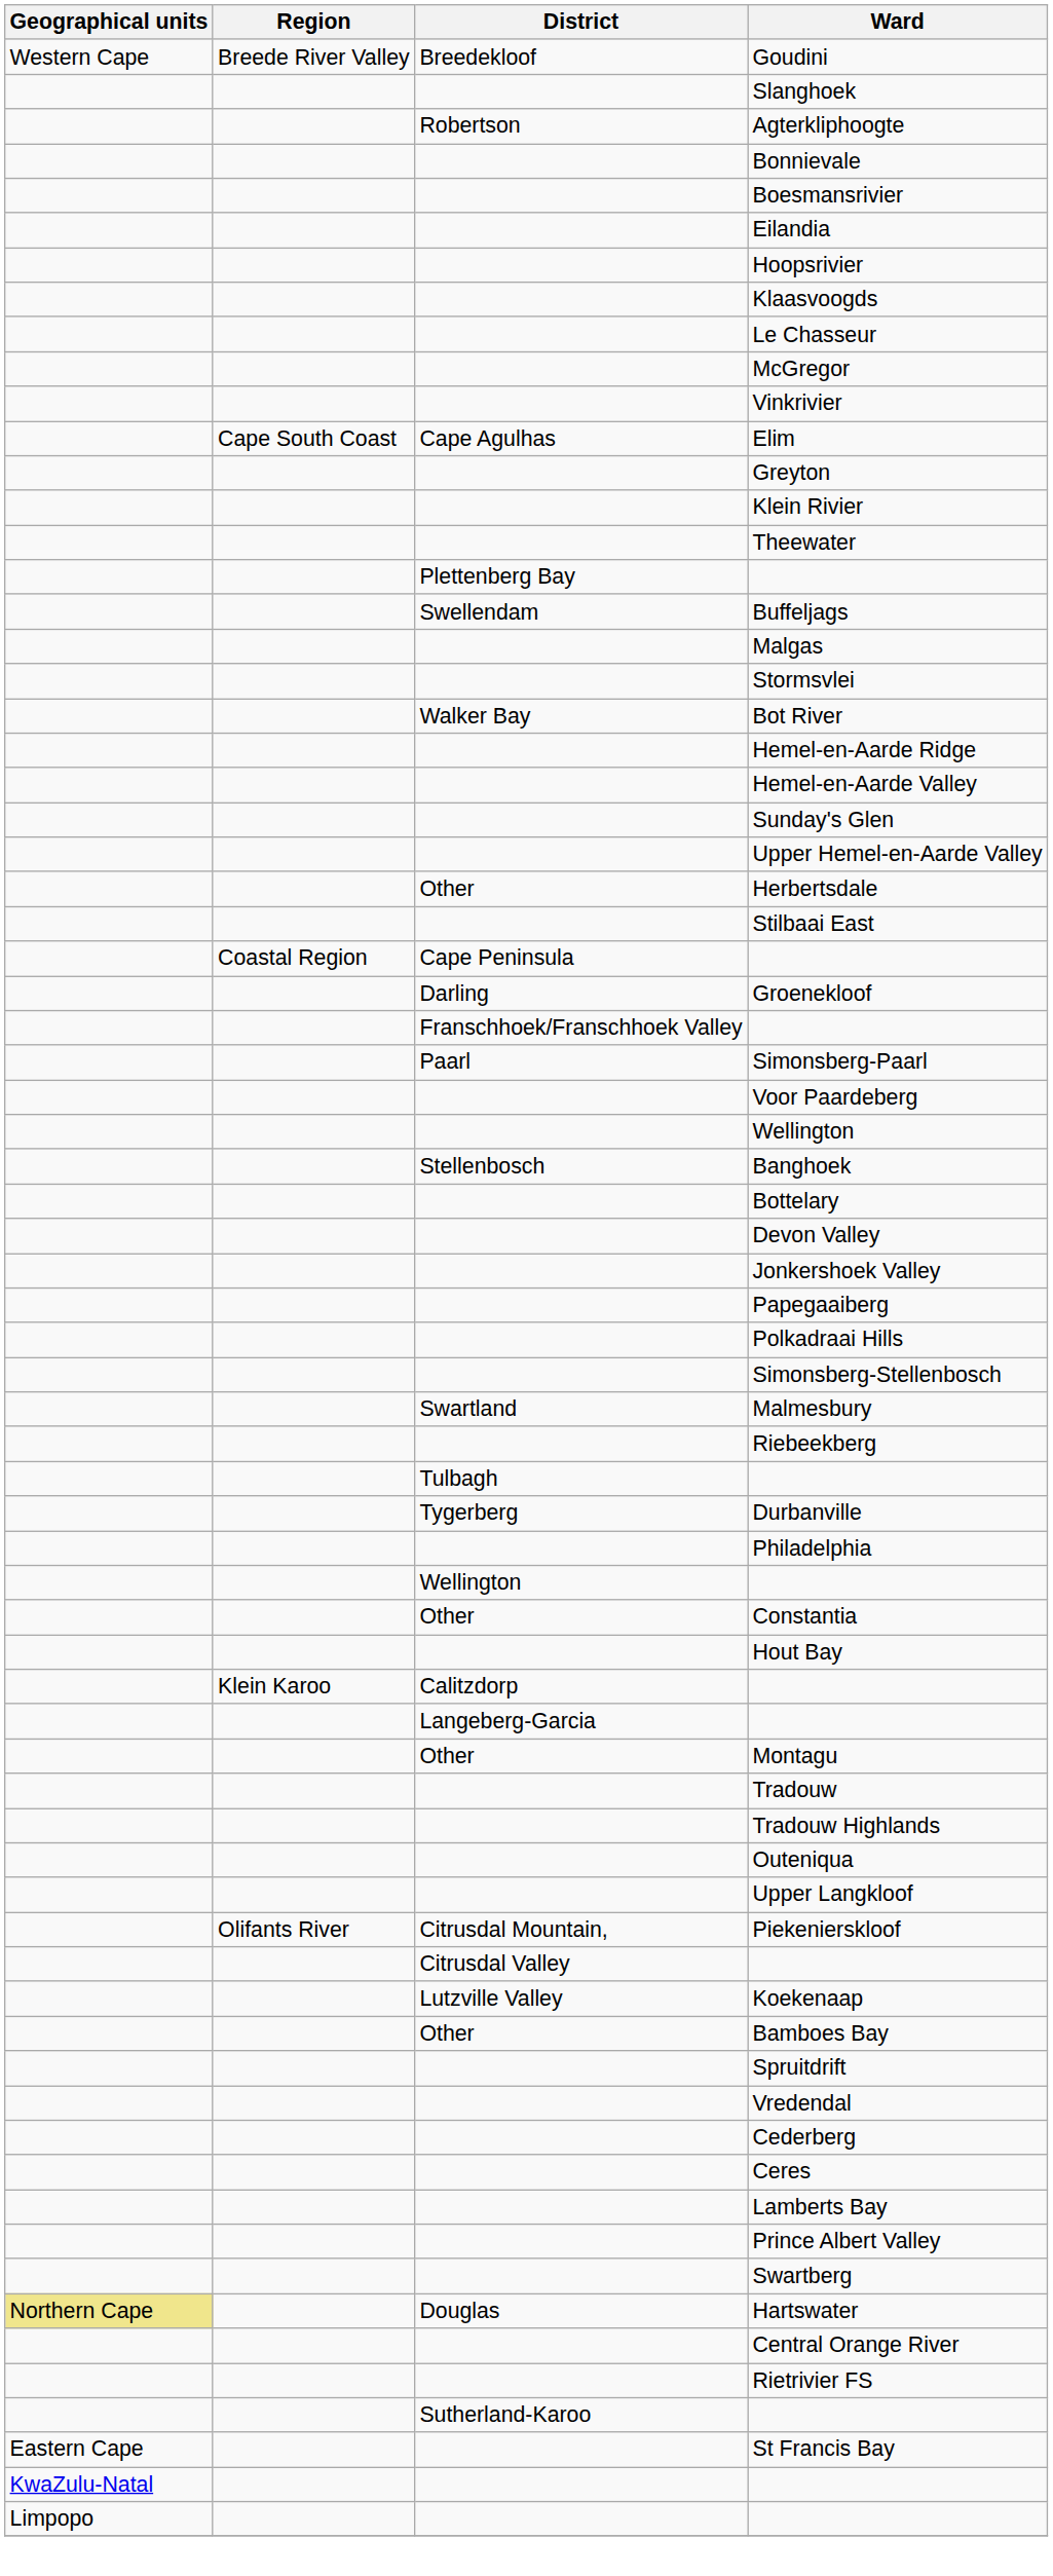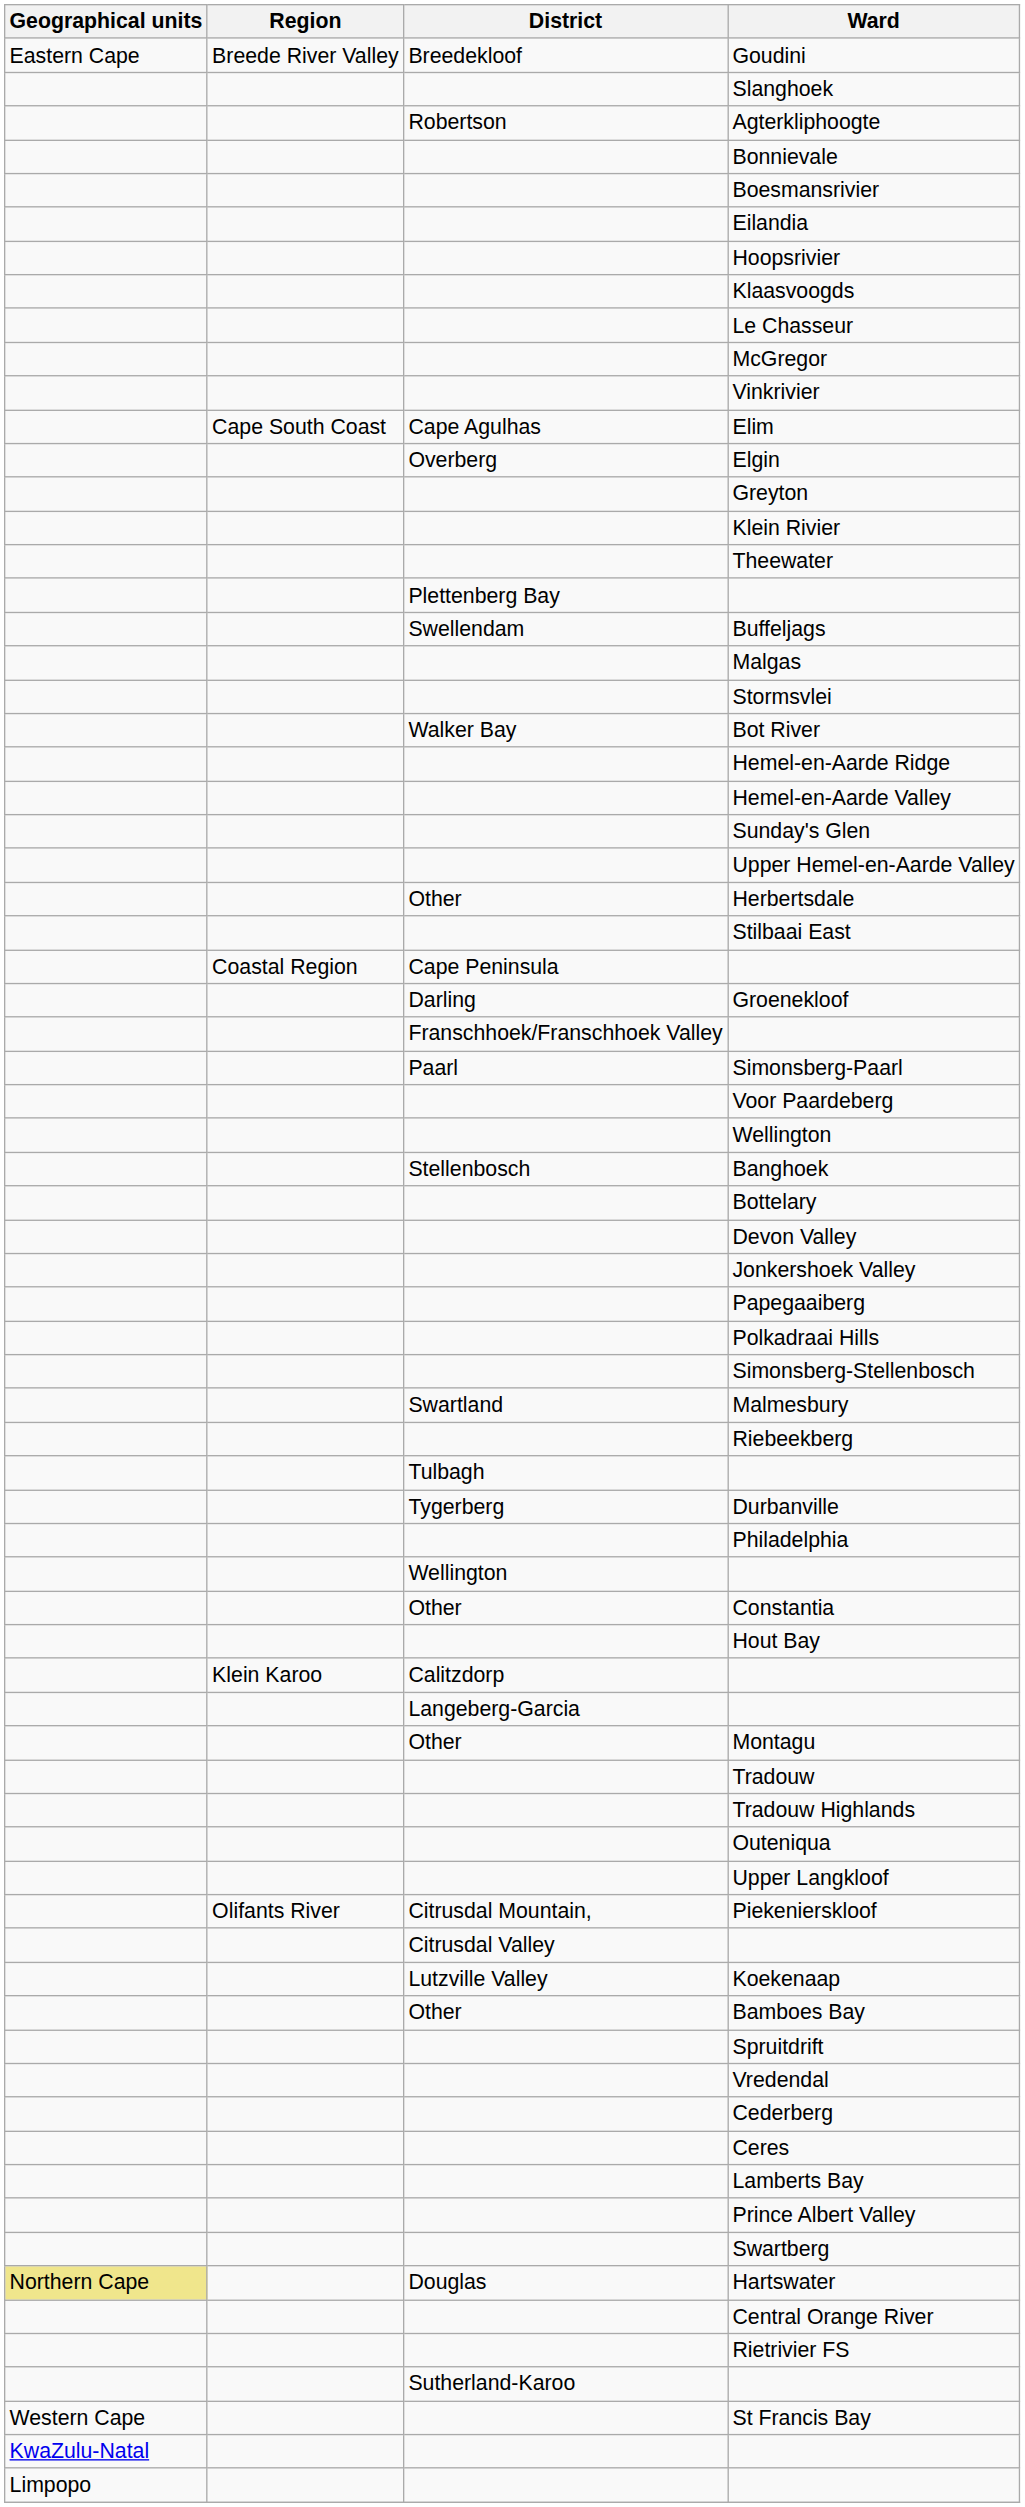Goudini | Geographical units: Western Cape -> Eastern Cape
+ row: Overberg | Elgin
St Francis Bay | Geographical units: Eastern Cape -> Western Cape
